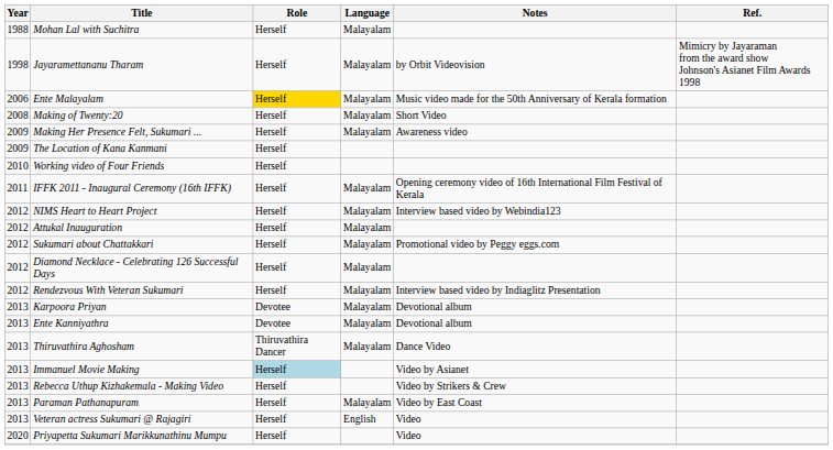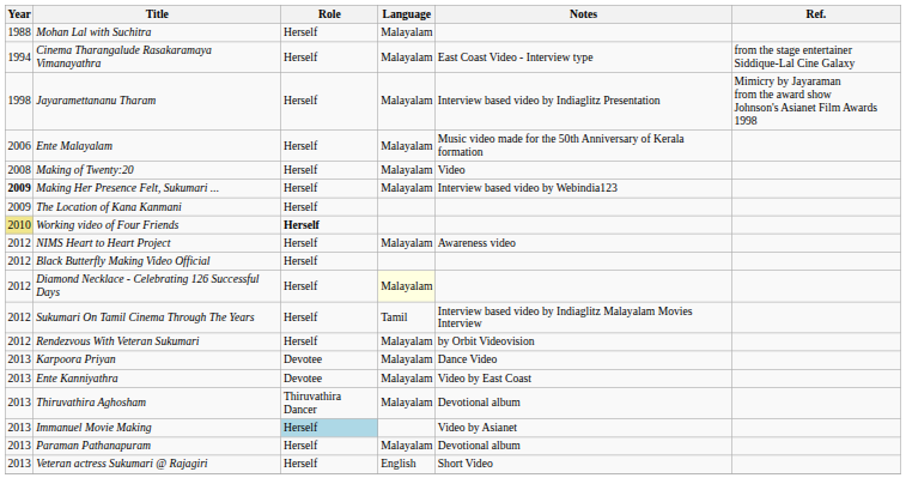+ row: 1994 | Cinema Tharangalude Rasakaramaya Vimanayathra | Herself | Malayalam | East Coast Video - Interview type | from the stage entertainer Siddique-Lal Cine Galaxy
Jayaramettananu Tharam | Notes: by Orbit Videovision -> Interview based video by Indiaglitz Presentation
Ente Malayalam | Role: gold background -> no background
Making of Twenty:20 | Notes: Short Video -> Video
Making Her Presence Felt, Sukumari ... | Year: normal -> bold
Making Her Presence Felt, Sukumari ... | Notes: Awareness video -> Interview based video by Webindia123
Working video of Four Friends | Year: no background -> khaki background
Working video of Four Friends | Role: normal -> bold
- row: 2011 | IFFK 2011 - Inaugural Ceremony (16th IFFK) | Herself | Malayalam | Opening ceremony video of 16th International Film Festival of Kerala
NIMS Heart to Heart Project | Notes: Interview based video by Webindia123 -> Awareness video
- row: 2012 | Attukal Inauguration | Herself | Malayalam
- row: 2012 | Sukumari about Chattakkari | Herself | Malayalam | Promotional video by Peggy eggs.com
+ row: 2012 | Black Butterfly Making Video Official | Herself
Diamond Necklace - Celebrating 126 Successful Days | Language: no background -> lightyellow background
+ row: 2012 | Sukumari On Tamil Cinema Through The Years | Herself | Tamil | Interview based video by Indiaglitz Malayalam Movies Interview
Rendezvous With Veteran Sukumari | Notes: Interview based video by Indiaglitz Presentation -> by Orbit Videovision
Karpoora Priyan | Notes: Devotional album -> Dance Video
Ente Kanniyathra | Notes: Devotional album -> Video by East Coast
Thiruvathira Aghosham | Notes: Dance Video -> Devotional album
- row: 2013 | Rebecca Uthup Kizhakemala - Making Video | Herself | Video by Strikers & Crew
Paraman Pathanapuram | Notes: Video by East Coast -> Devotional album
Veteran actress Sukumari @ Rajagiri | Notes: Video -> Short Video
- row: 2020 | Priyapetta Sukumari Marikkunathinu Mumpu | Herself | Video
